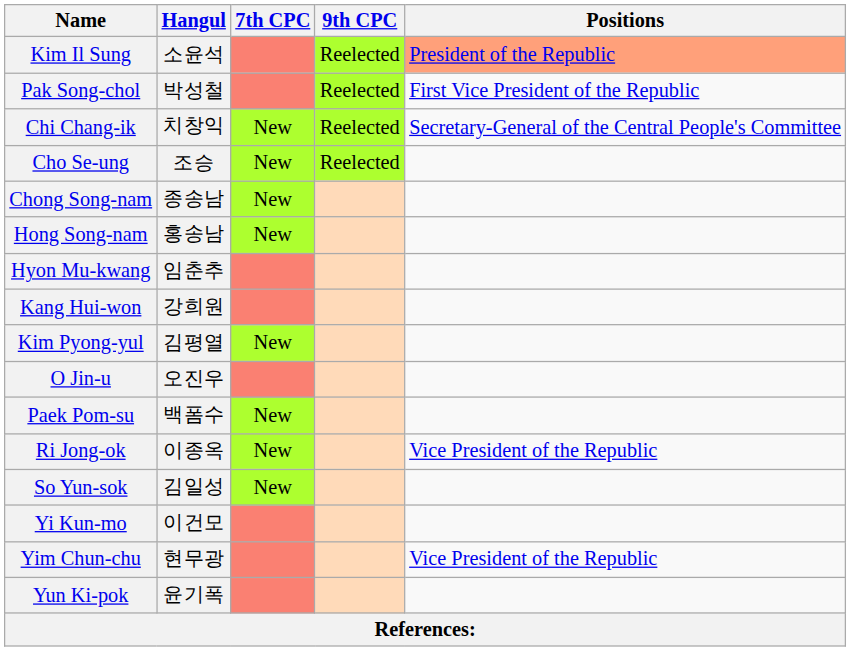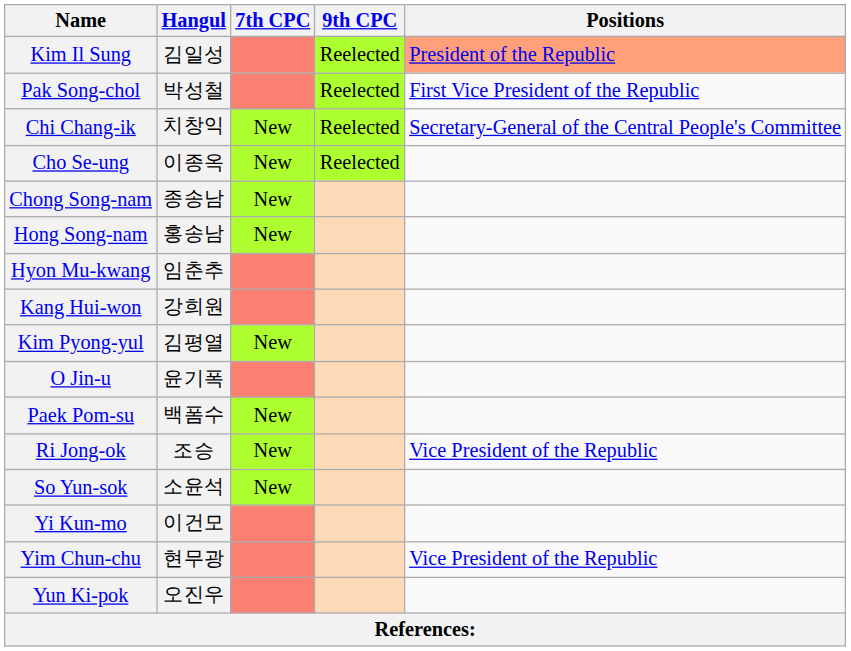Kim Il Sung | Hangul: 소윤석 -> 김일성
Cho Se-ung | Hangul: 조승 -> 이종옥
O Jin-u | Hangul: 오진우 -> 윤기폭
Ri Jong-ok | Hangul: 이종옥 -> 조승
So Yun-sok | Hangul: 김일성 -> 소윤석
Yun Ki-pok | Hangul: 윤기폭 -> 오진우
